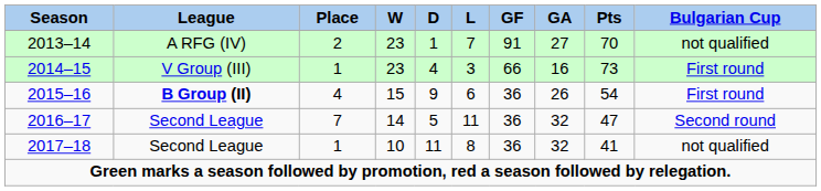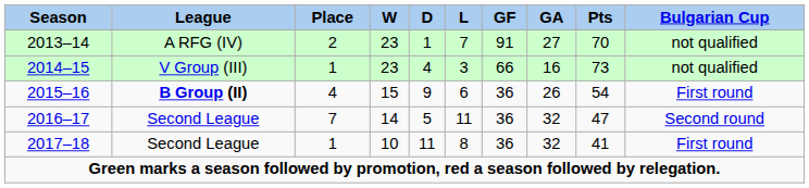2014–15 | Bulgarian Cup: First round -> not qualified
2017–18 | Bulgarian Cup: not qualified -> First round
